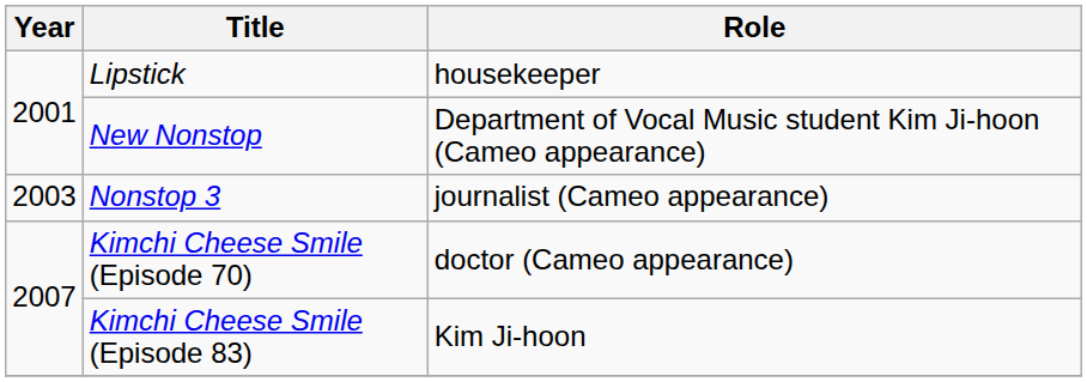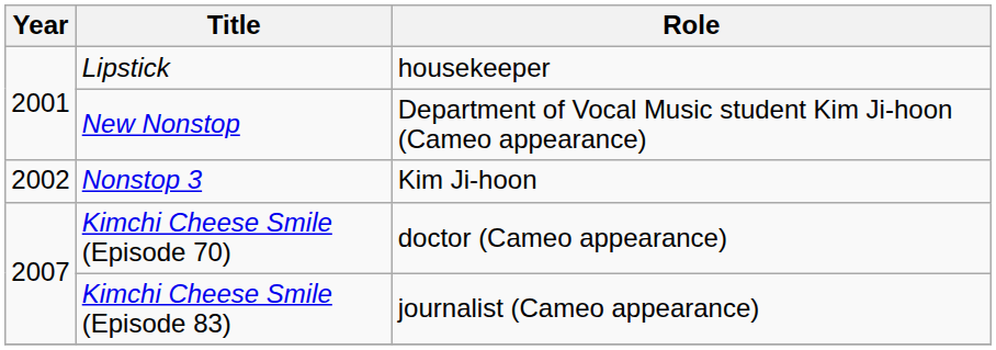Nonstop 3 | Year: 2003 -> 2002
Nonstop 3 | Role: journalist (Cameo appearance) -> Kim Ji-hoon
Kimchi Cheese Smile (Episode 83) | Role: Kim Ji-hoon -> journalist (Cameo appearance)
